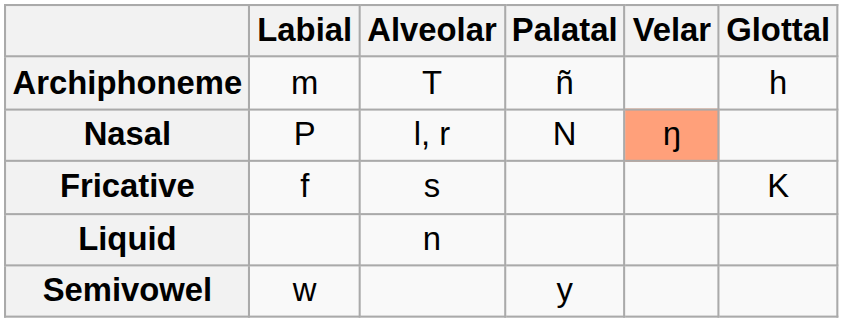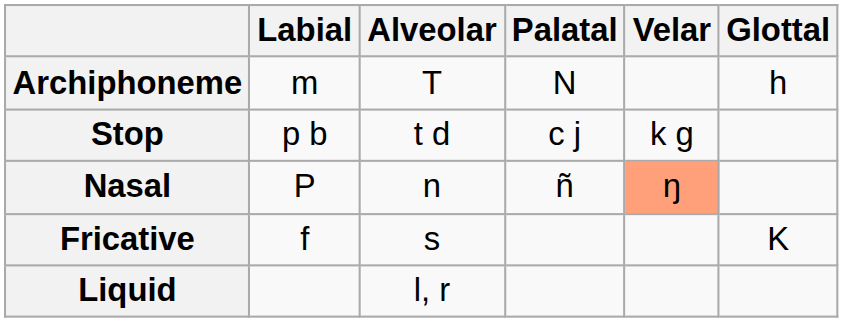Archiphoneme | Palatal: ñ -> N
+ row: Stop | p b | t d | c j | k g
Nasal | Alveolar: l, r -> n
Nasal | Palatal: N -> ñ
Liquid | Alveolar: n -> l, r
- row: Semivowel | w | y
